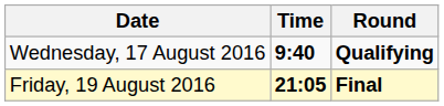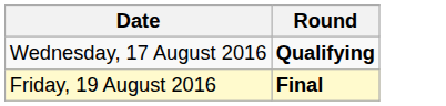- column: Time | 9:40 | 21:05
